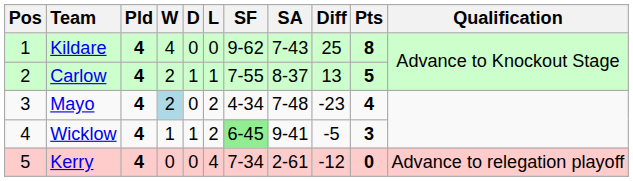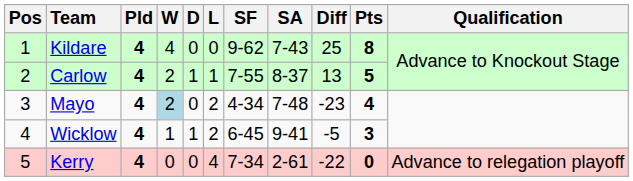Wicklow | SF: lightgreen background -> no background
Kerry | Diff: -12 -> -22
